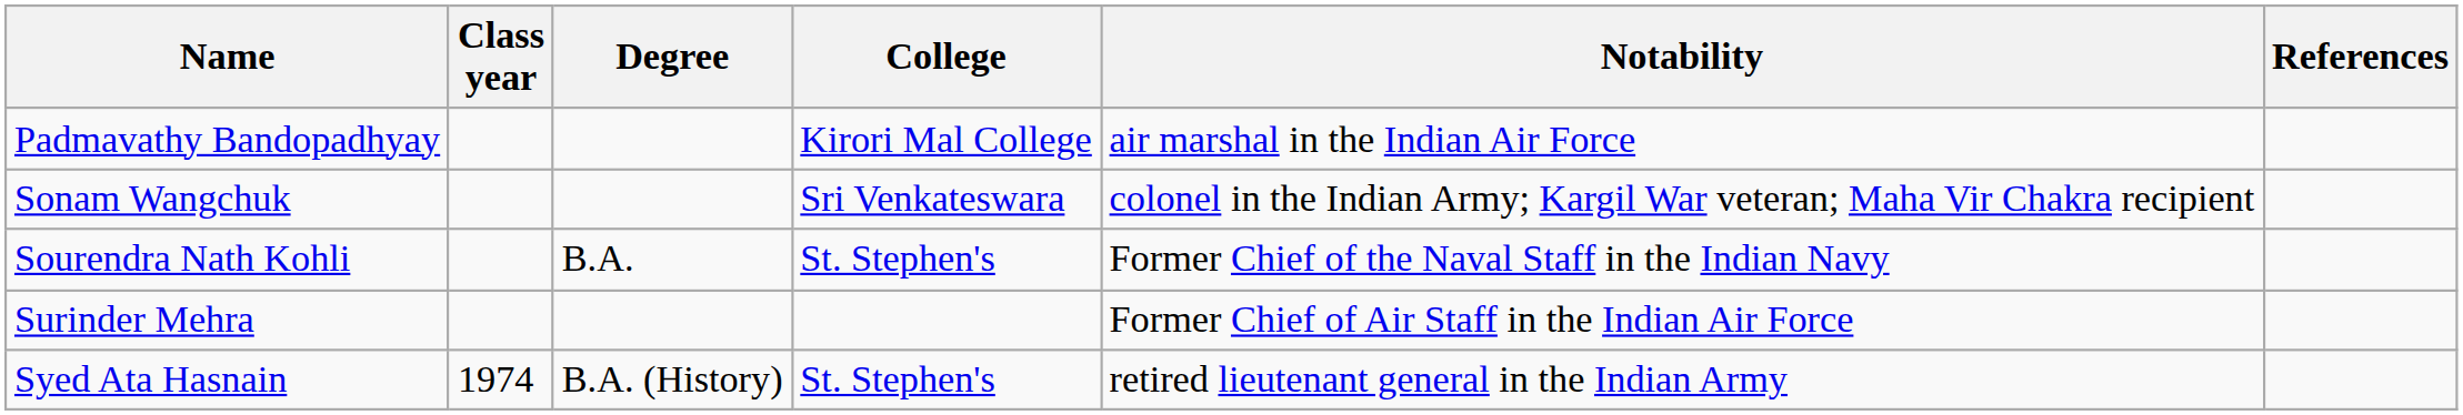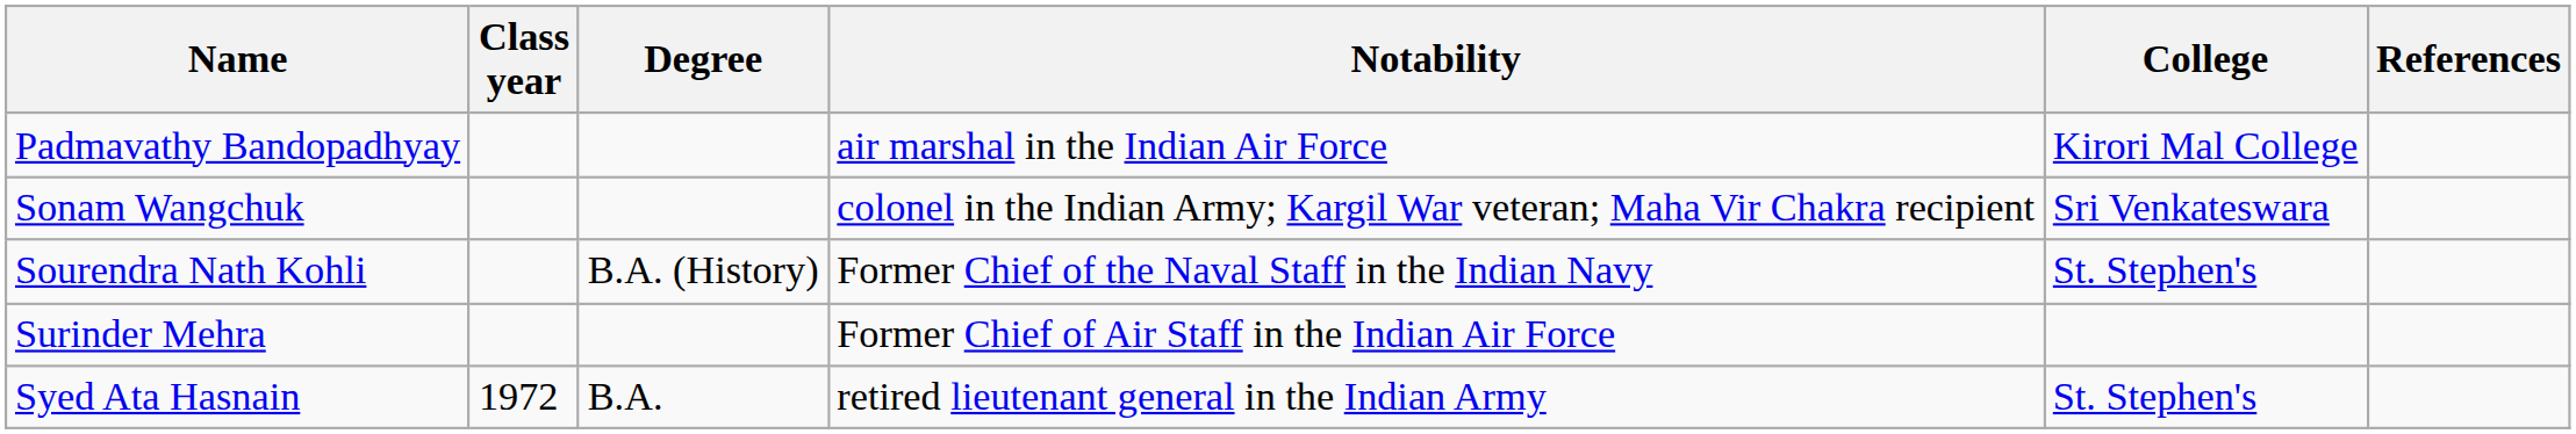columns swapped: College <-> Notability
Sourendra Nath Kohli | Degree: B.A. -> B.A. (History)
Syed Ata Hasnain | Class year: 1974 -> 1972
Syed Ata Hasnain | Degree: B.A. (History) -> B.A.
